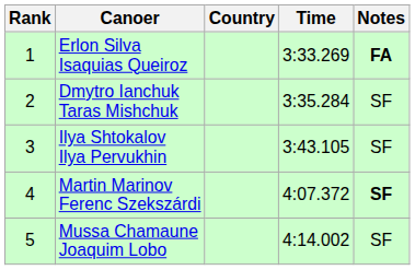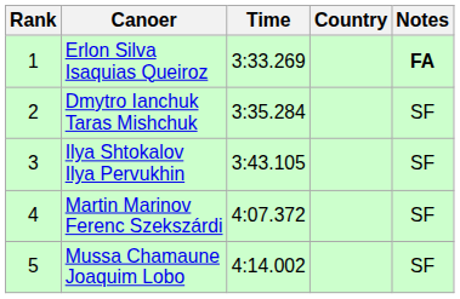columns swapped: Country <-> Time
Martin Marinov Ferenc Szekszárdi | Notes: bold -> normal
